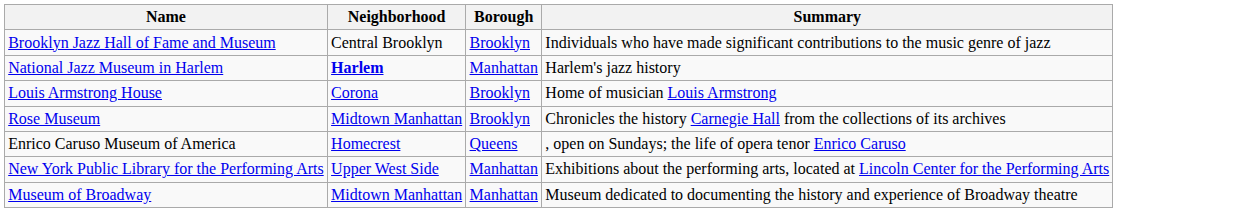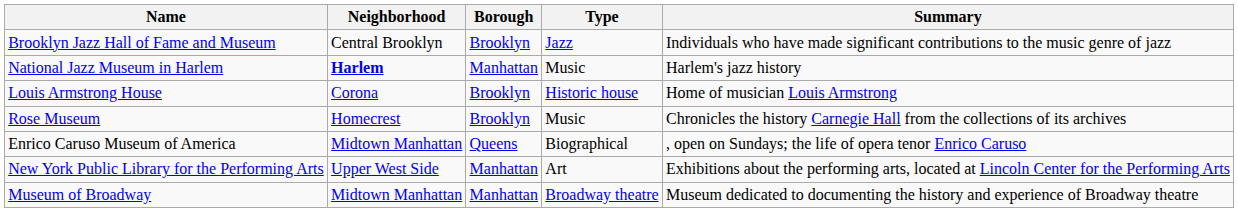+ column: Type | Jazz | Music | Historic house | Music | Biographical | Art | Broadway theatre
Rose Museum | Neighborhood: Midtown Manhattan -> Homecrest
Enrico Caruso Museum of America | Neighborhood: Homecrest -> Midtown Manhattan
